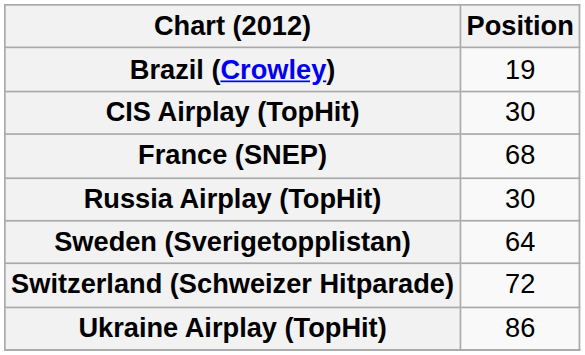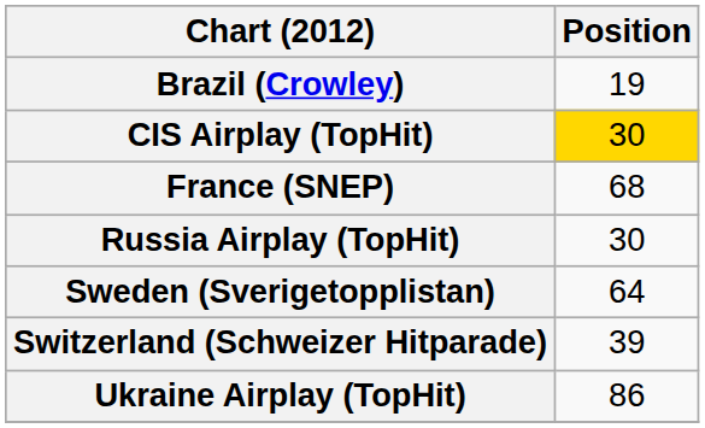CIS Airplay (TopHit) | Position: no background -> gold background
Switzerland (Schweizer Hitparade) | Position: 72 -> 39
